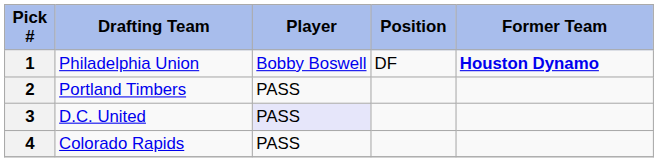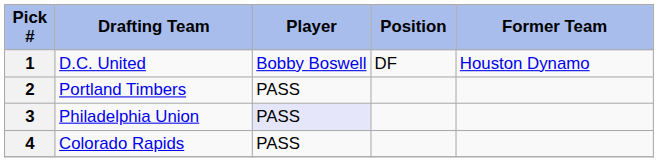1 | Drafting Team: Philadelphia Union -> D.C. United
1 | Former Team: bold -> normal
3 | Drafting Team: D.C. United -> Philadelphia Union
